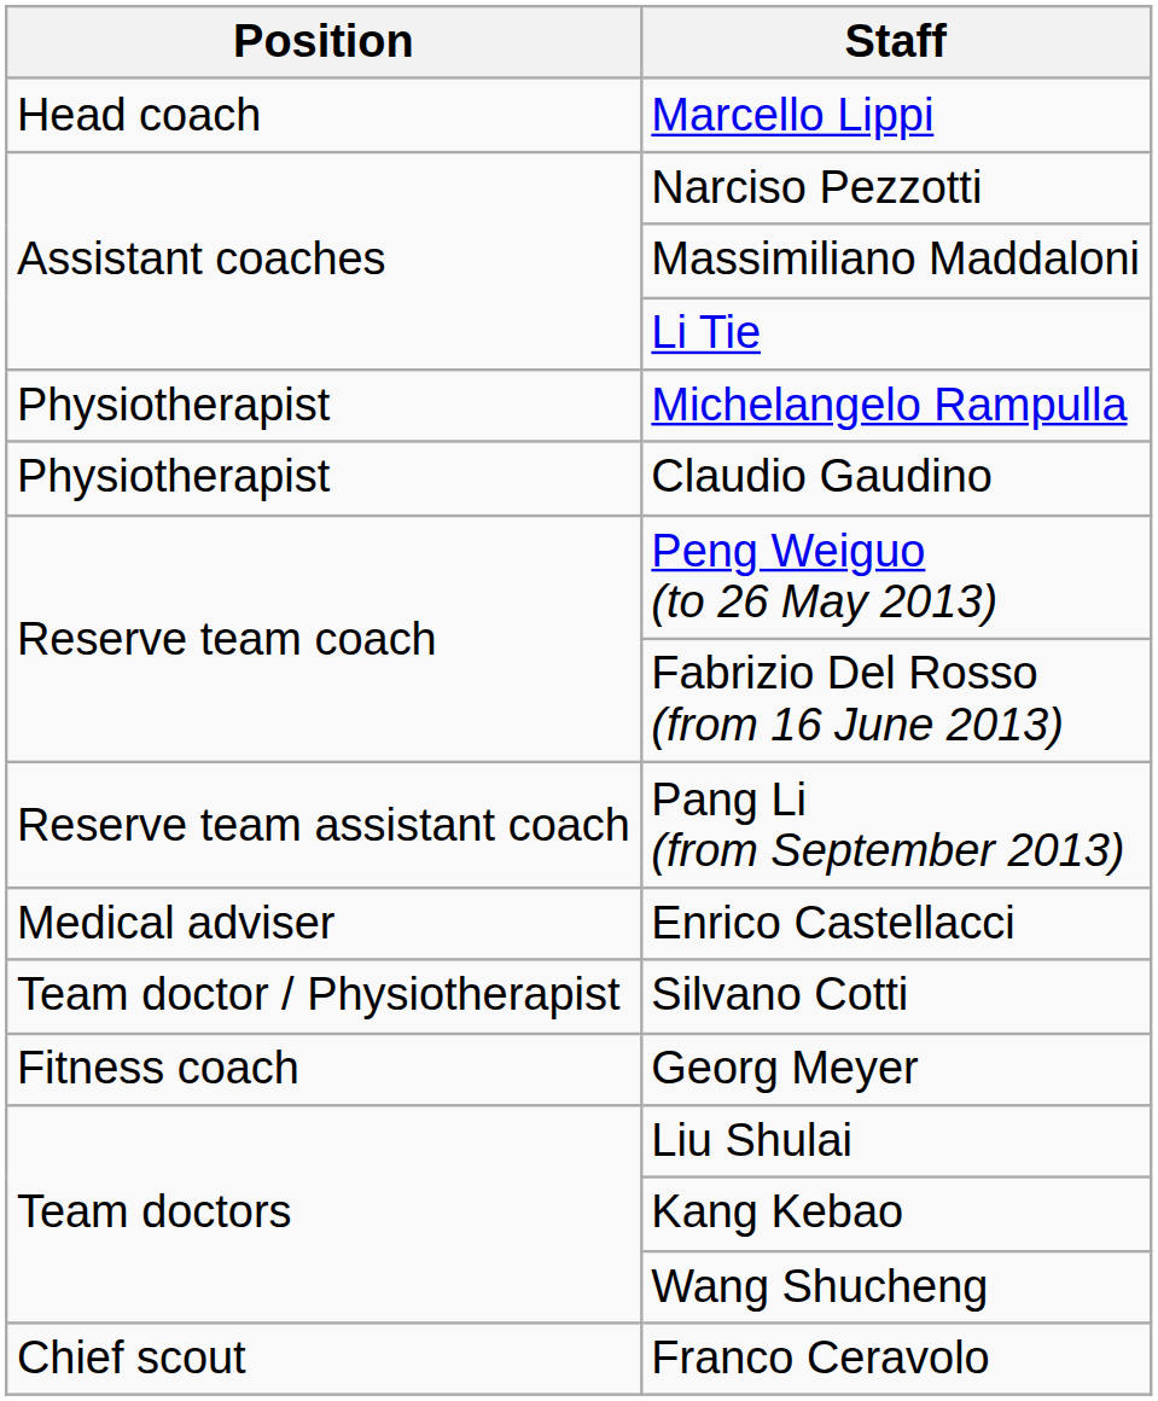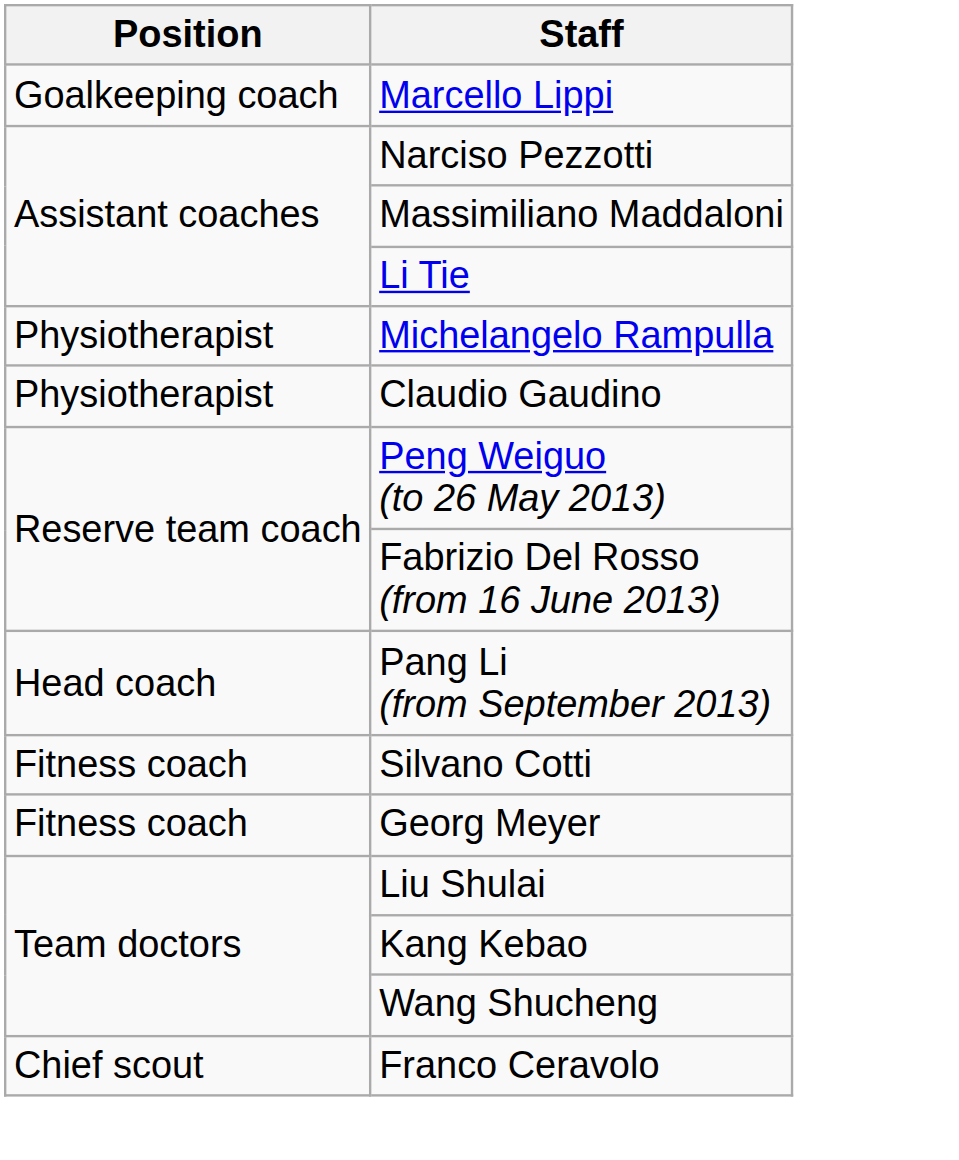Marcello Lippi | Position: Head coach -> Goalkeeping coach
Pang Li (from September 2013) | Position: Reserve team assistant coach -> Head coach
- row: Medical adviser | Enrico Castellacci
Silvano Cotti | Position: Team doctor / Physiotherapist -> Fitness coach
